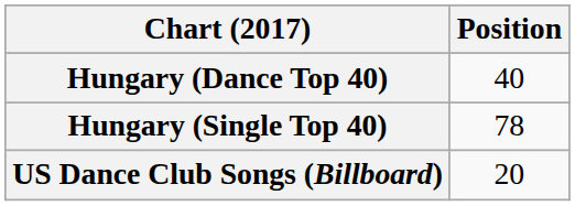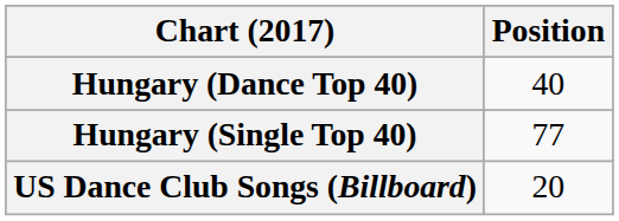Hungary (Single Top 40) | Position: 78 -> 77
